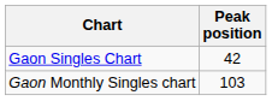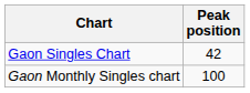Gaon Monthly Singles chart | Peak position: 103 -> 100
